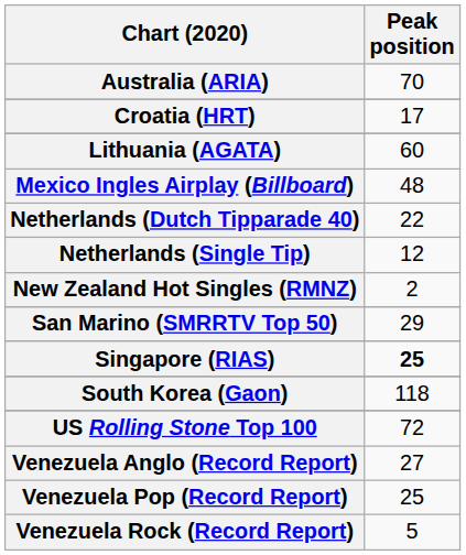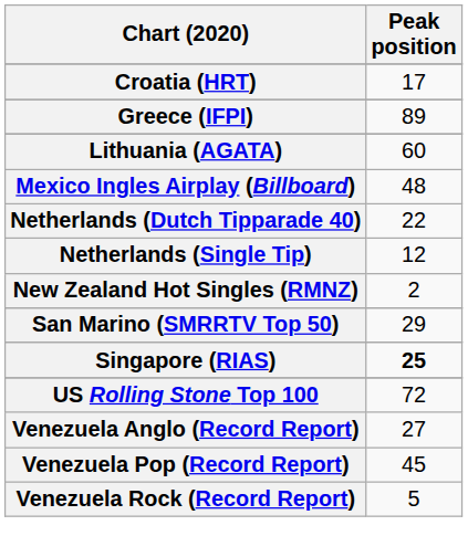- row: Australia (ARIA) | 70
+ row: Greece (IFPI) | 89
- row: South Korea (Gaon) | 118
Venezuela Pop (Record Report) | Peak position: 25 -> 45
